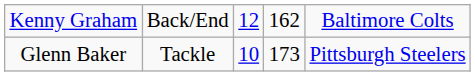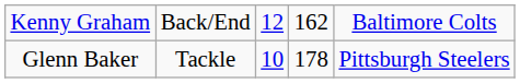Glenn Baker | column 4: 173 -> 178
